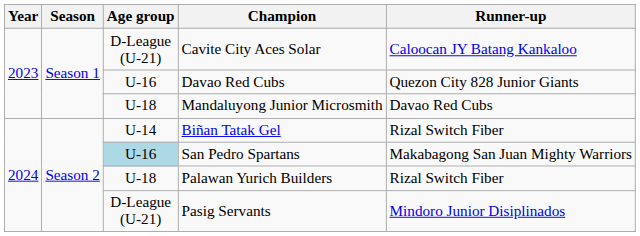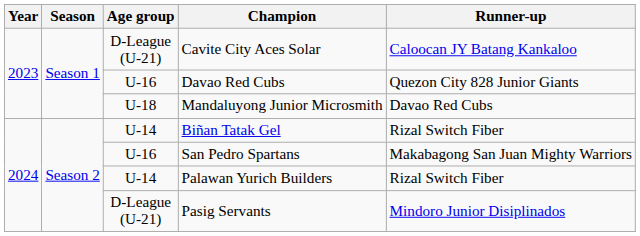San Pedro Spartans | Age group: lightblue background -> no background
Palawan Yurich Builders | Age group: U-18 -> U-14
